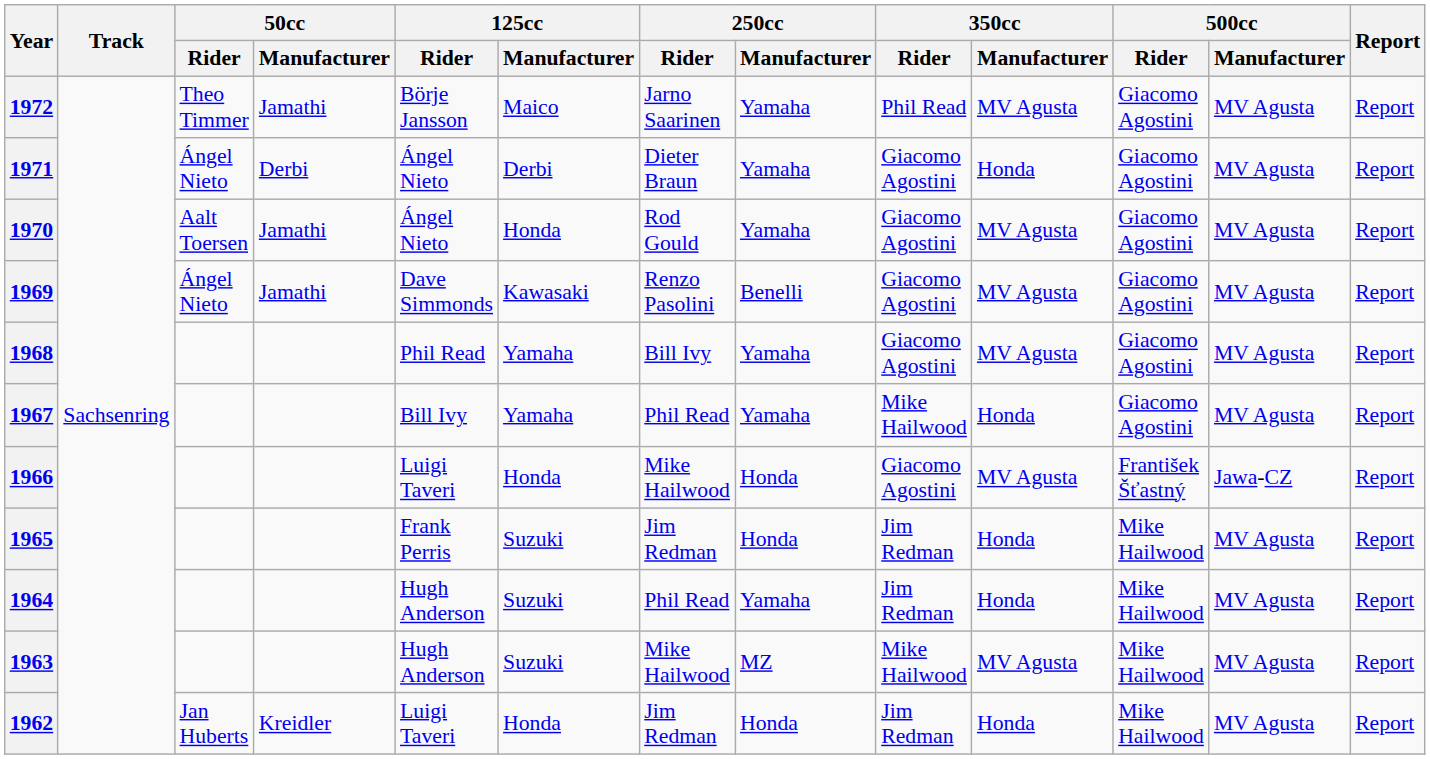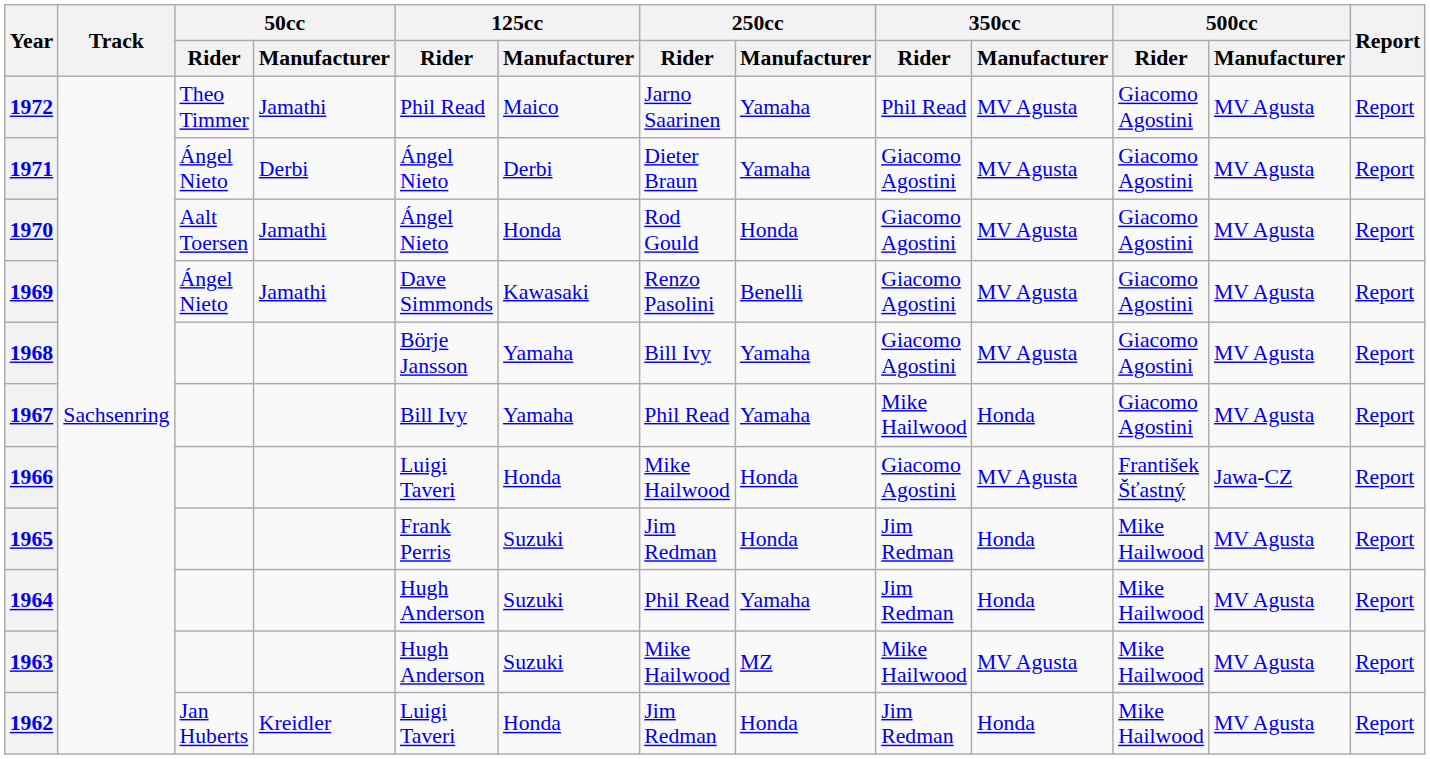1972 | 125cc / Rider: Börje Jansson -> Phil Read
1971 | 350cc / Manufacturer: Honda -> MV Agusta
1970 | 250cc / Manufacturer: Yamaha -> Honda
1968 | 125cc / Rider: Phil Read -> Börje Jansson
